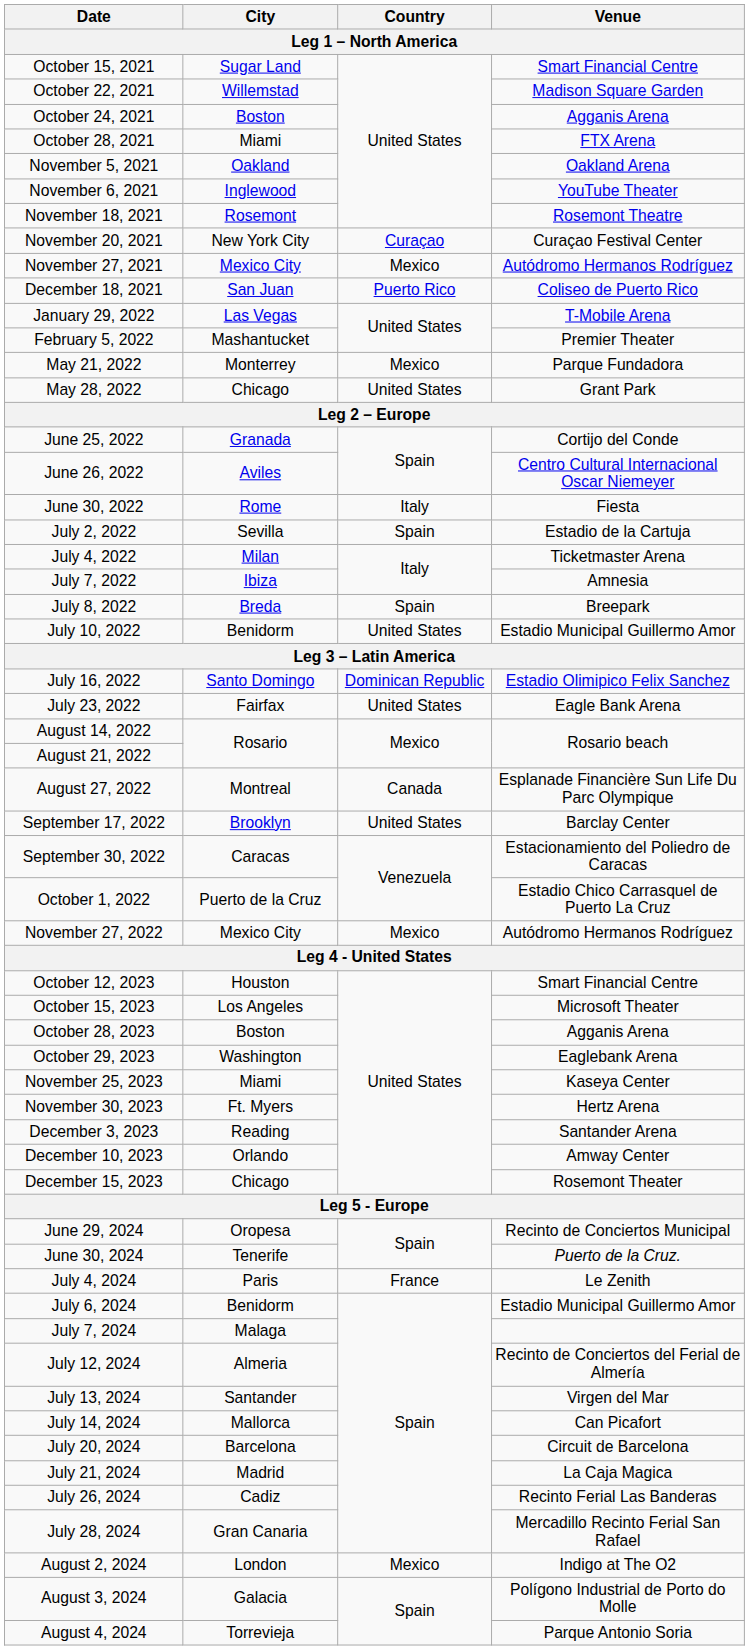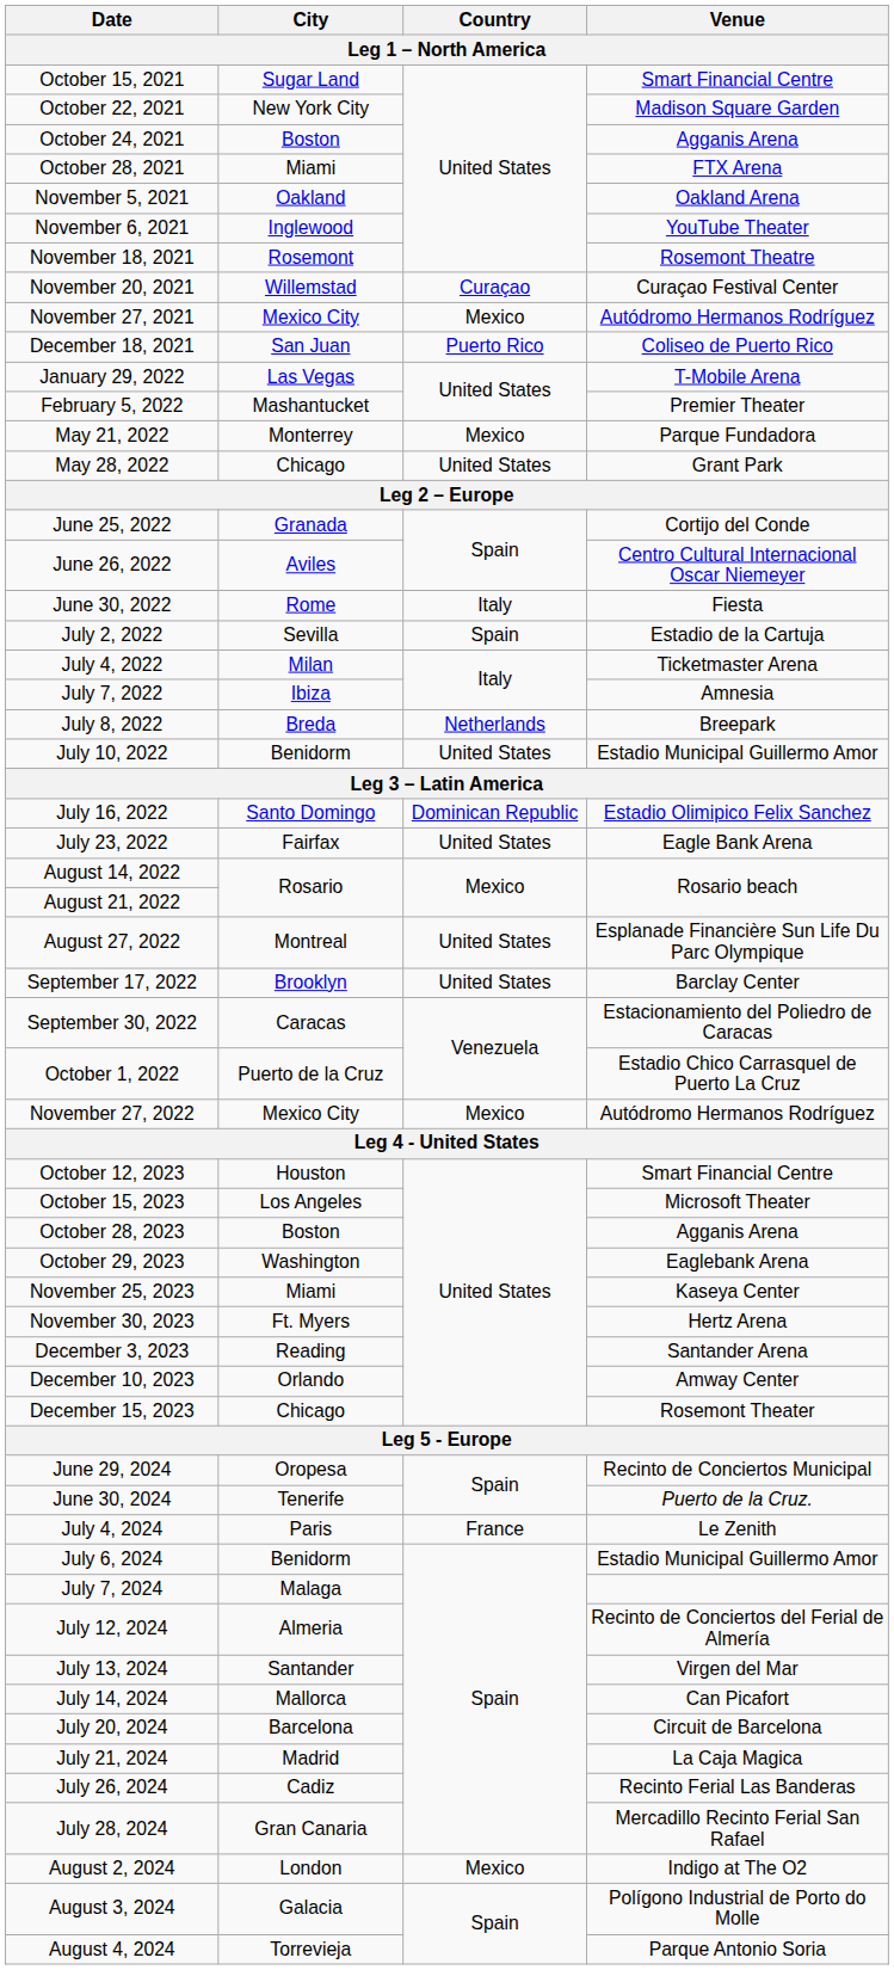October 22, 2021 | City: Willemstad -> New York City
November 20, 2021 | City: New York City -> Willemstad
July 8, 2022 | Country: Spain -> Netherlands
August 27, 2022 | Country: Canada -> United States
